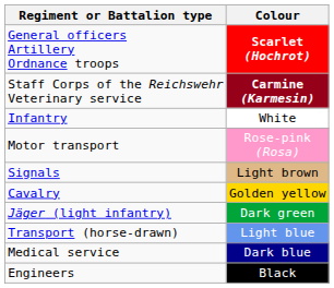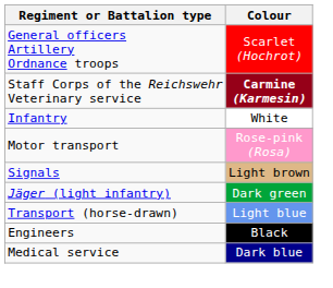General officers Artillery Ordnance troops | Colour: bold -> normal
- row: Cavalry | Golden yellow
rows swapped: Medical service <-> Engineers
